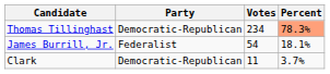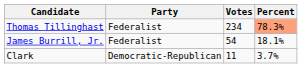Thomas Tillinghast | Party: Democratic-Republican -> Federalist
